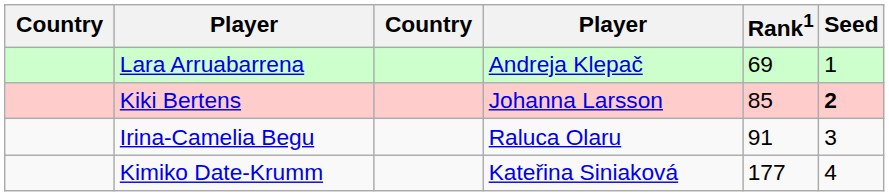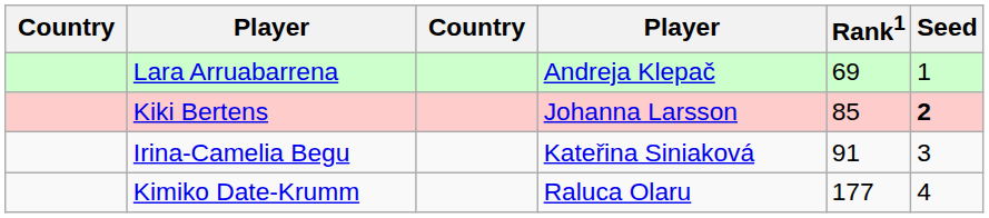Irina-Camelia Begu | column 4: Raluca Olaru -> Kateřina Siniaková
Kimiko Date-Krumm | column 4: Kateřina Siniaková -> Raluca Olaru
